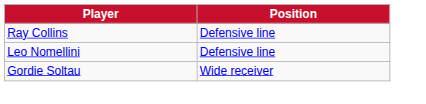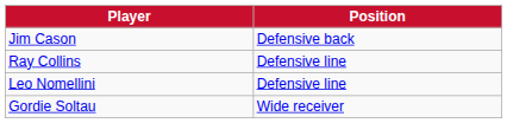+ row: Jim Cason | Defensive back
